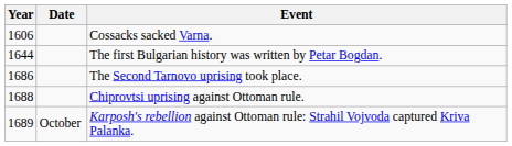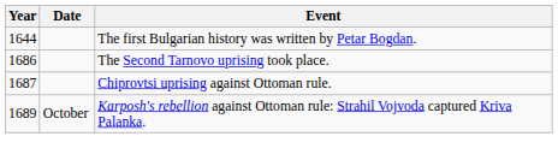- row: 1606 | Cossacks sacked Varna.
Chiprovtsi uprising against Ottoman rule. | Year: 1688 -> 1687
